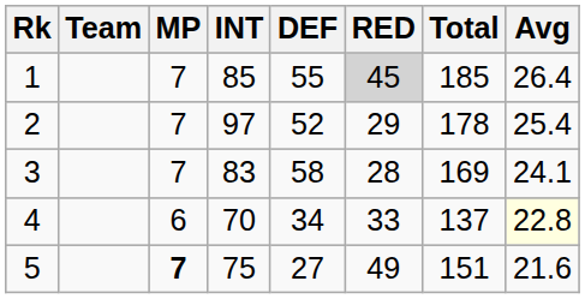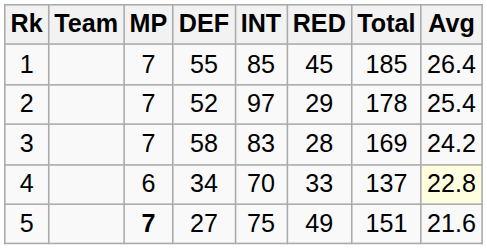columns swapped: INT <-> DEF
1 | RED: lightgrey background -> no background
3 | Avg: 24.1 -> 24.2
